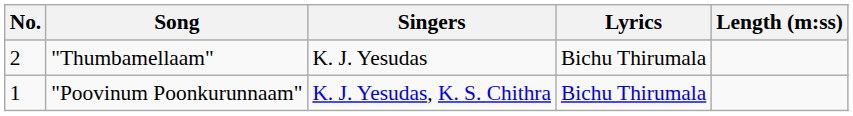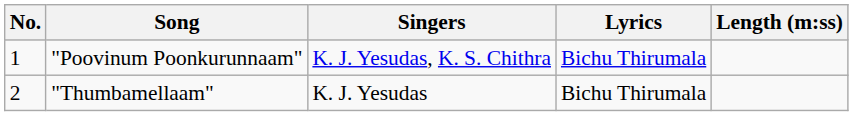rows swapped: "Poovinum Poonkurunnaam" <-> "Thumbamellaam"
